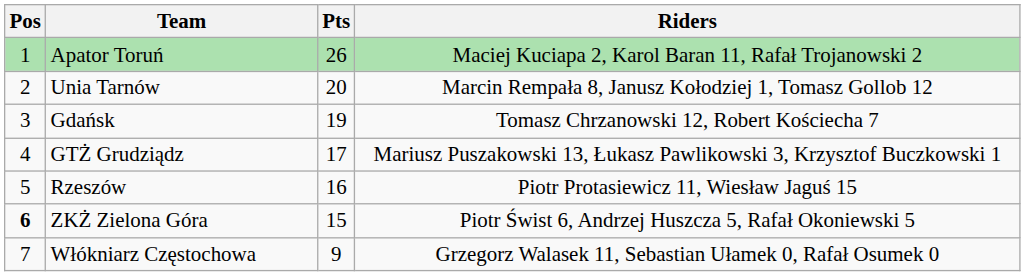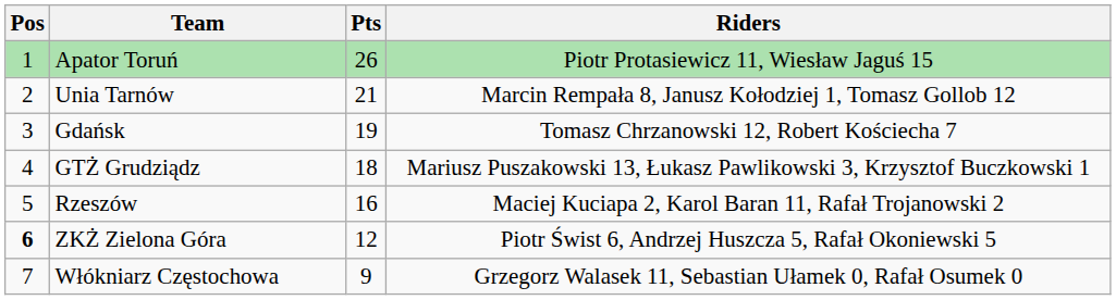Apator Toruń | Riders: Maciej Kuciapa 2, Karol Baran 11, Rafał Trojanowski 2 -> Piotr Protasiewicz 11, Wiesław Jaguś 15
Unia Tarnów | Pts: 20 -> 21
GTŻ Grudziądz | Pts: 17 -> 18
Rzeszów | Riders: Piotr Protasiewicz 11, Wiesław Jaguś 15 -> Maciej Kuciapa 2, Karol Baran 11, Rafał Trojanowski 2
ZKŻ Zielona Góra | Pts: 15 -> 12
